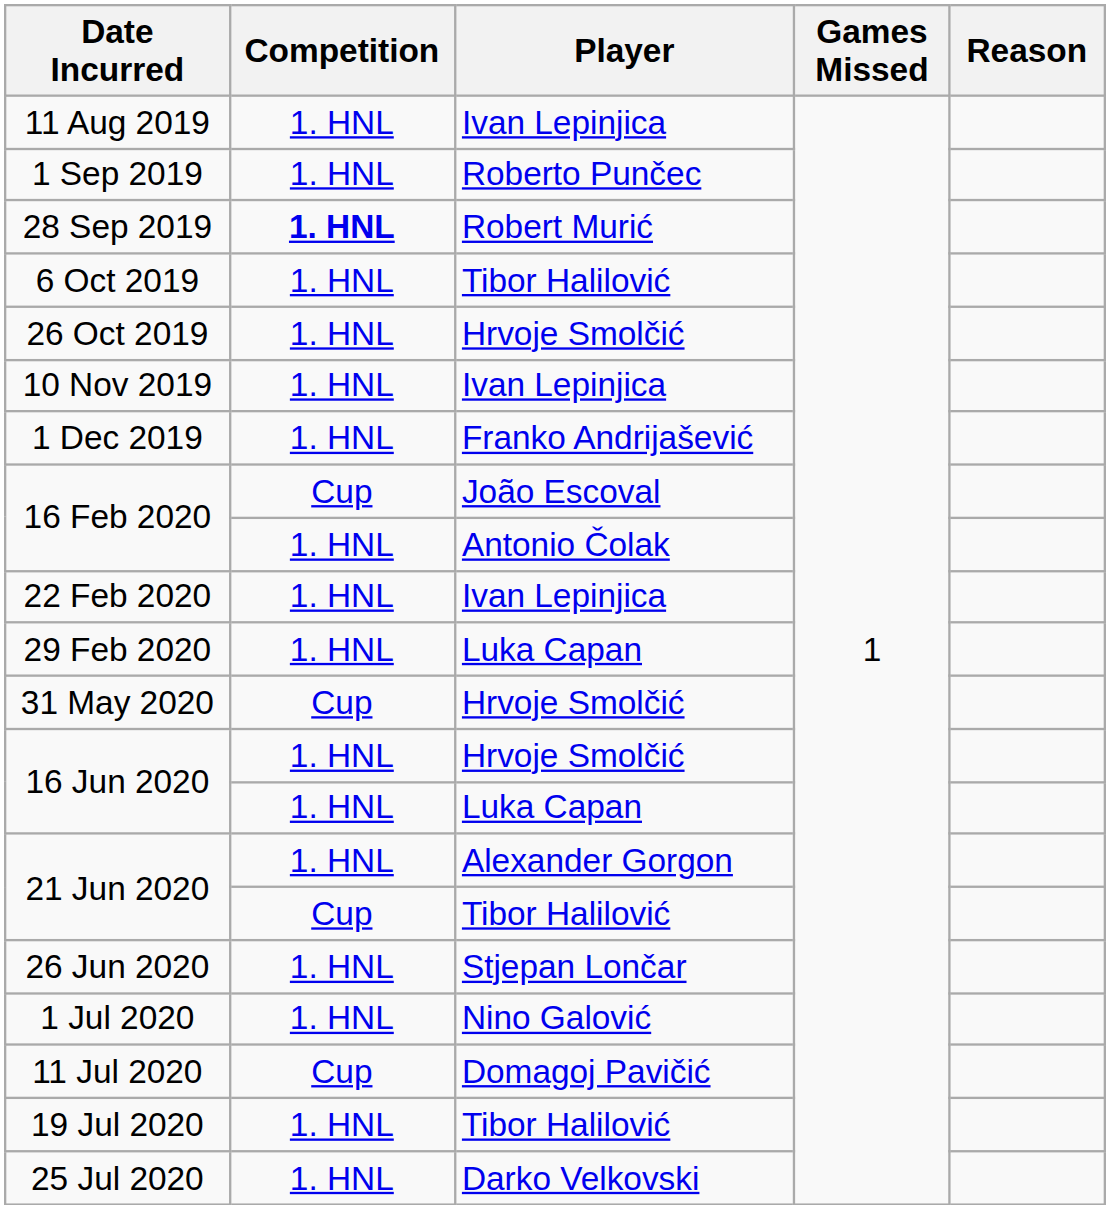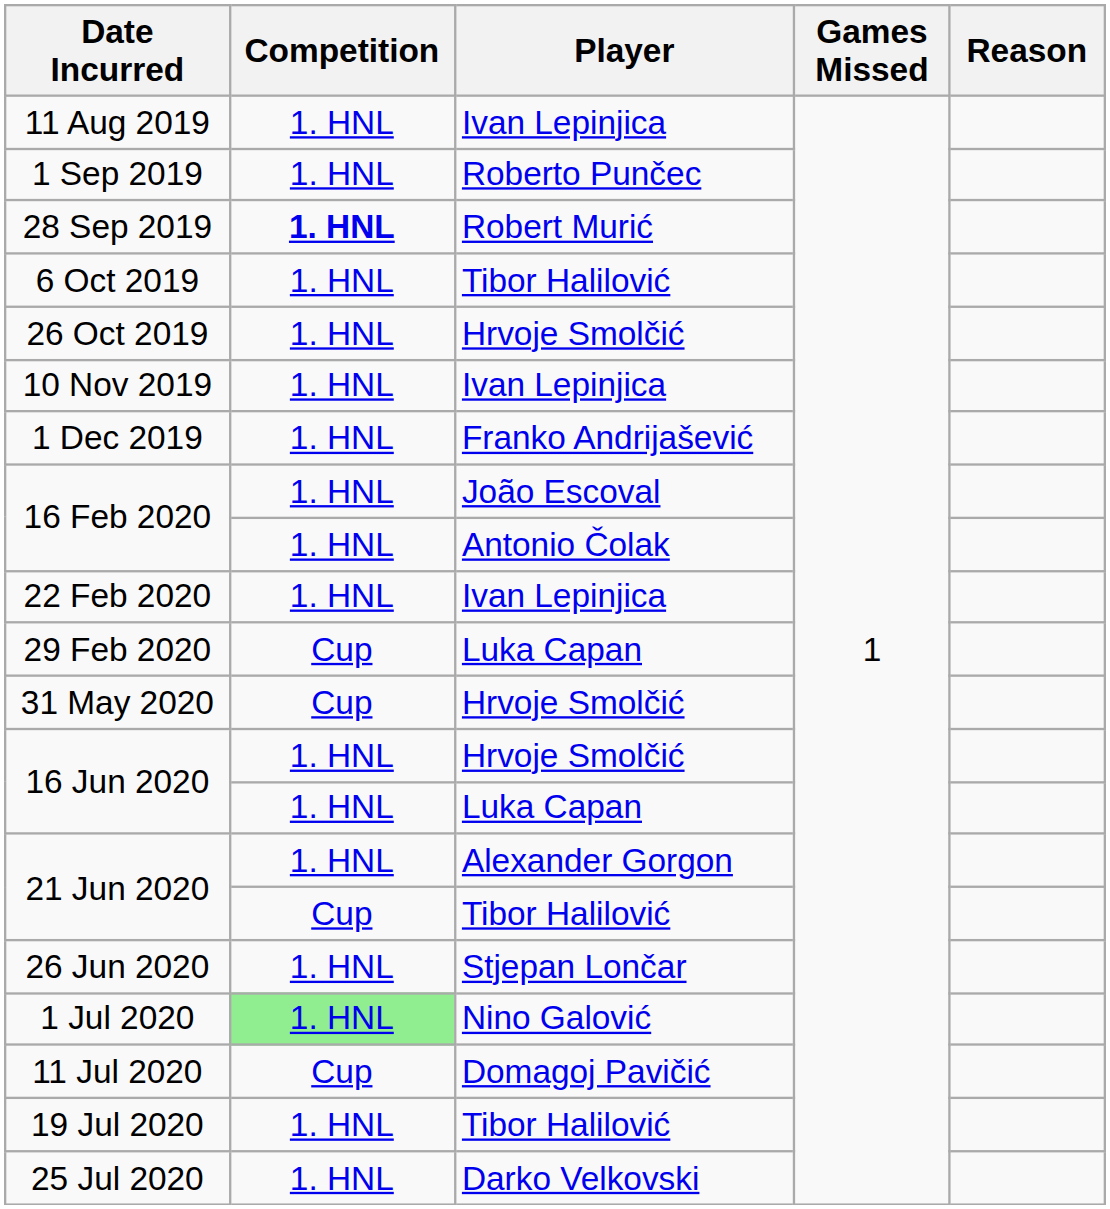16 Feb 2020 / João Escoval | Competition: Cup -> 1. HNL
29 Feb 2020 | Competition: 1. HNL -> Cup
1 Jul 2020 | Competition: no background -> lightgreen background
